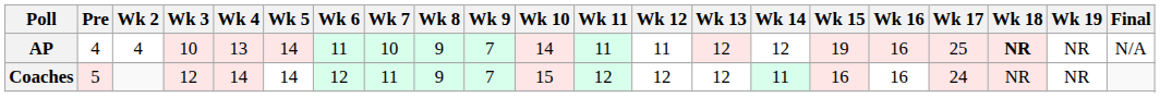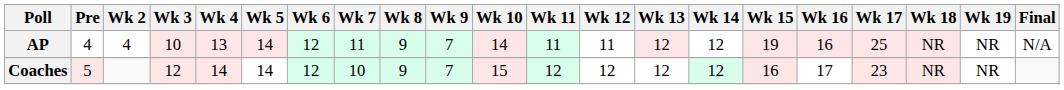AP | Wk 6: 11 -> 12
AP | Wk 7: 10 -> 11
AP | Wk 18: bold -> normal
Coaches | Wk 7: 11 -> 10
Coaches | Wk 14: 11 -> 12
Coaches | Wk 16: 16 -> 17
Coaches | Wk 17: 24 -> 23
